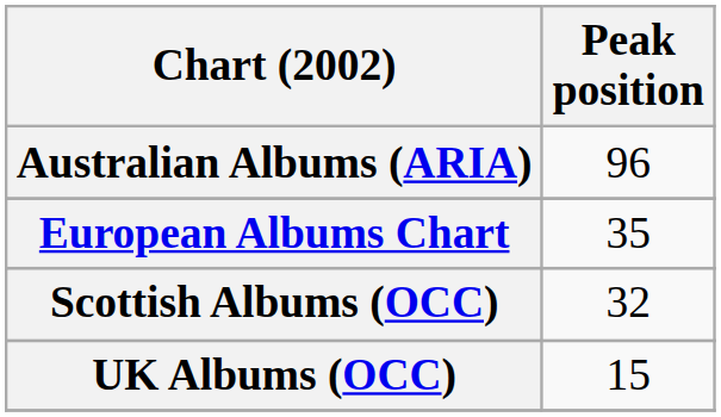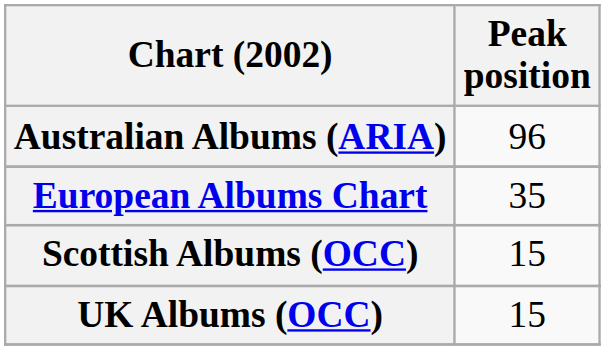Scottish Albums (OCC) | Peak position: 32 -> 15
